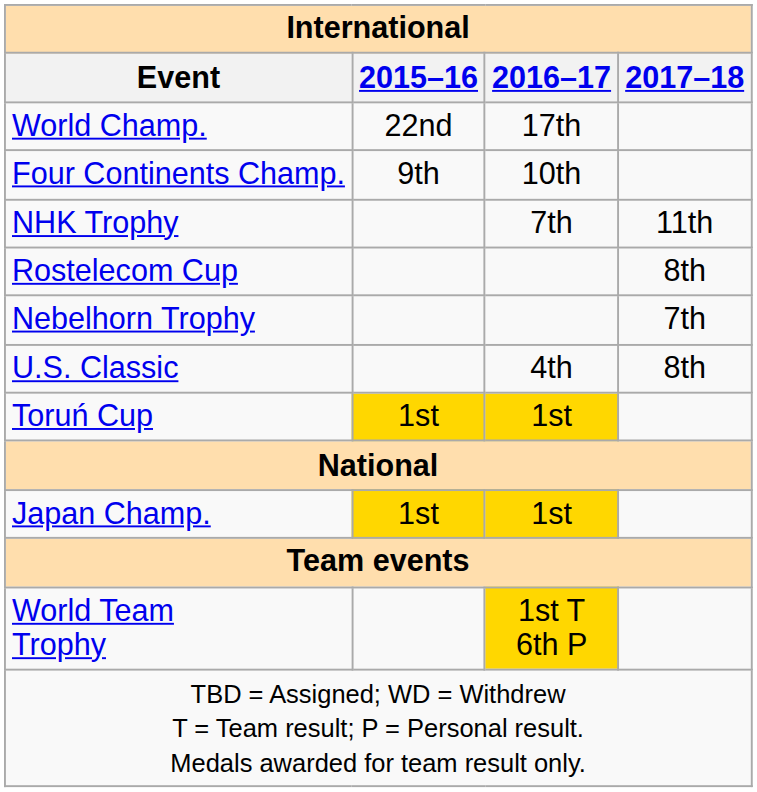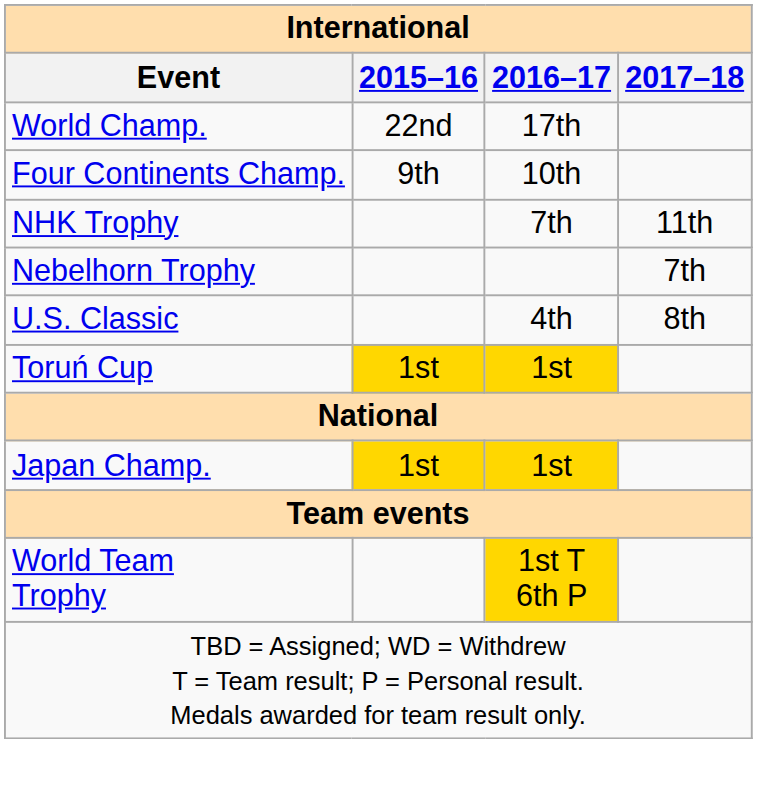- row: Rostelecom Cup | 8th
